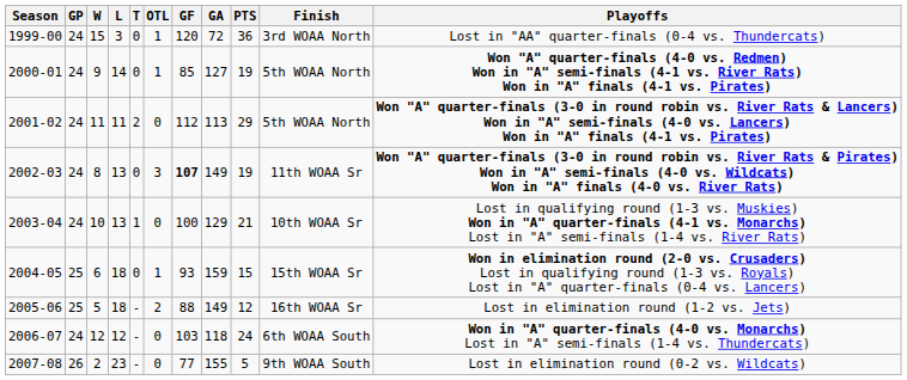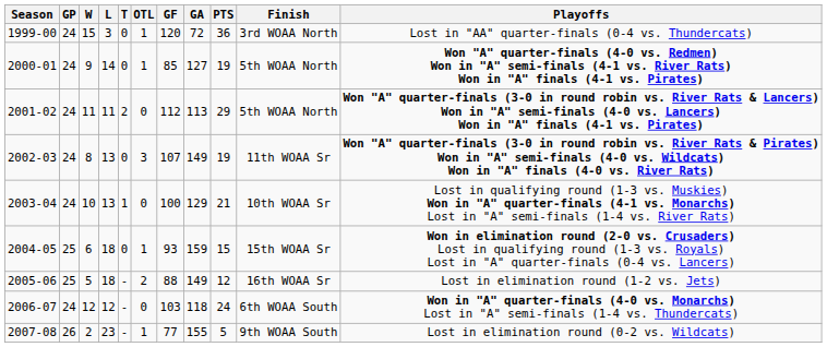2002-03 | GF: bold -> normal
2007-08 | OTL: 0 -> 1
